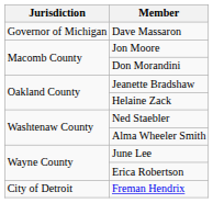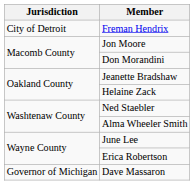rows swapped: Freman Hendrix <-> Dave Massaron
